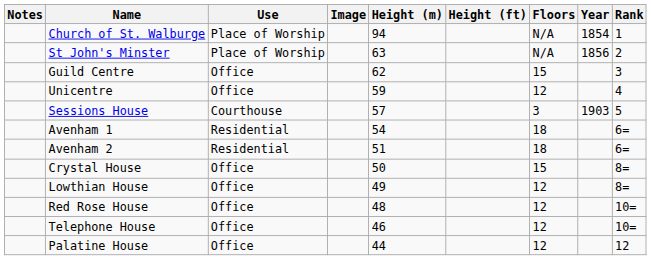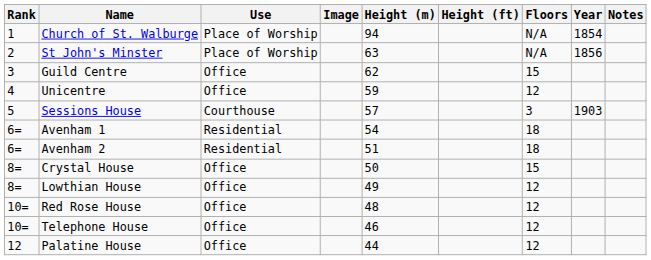columns swapped: Rank <-> Notes
